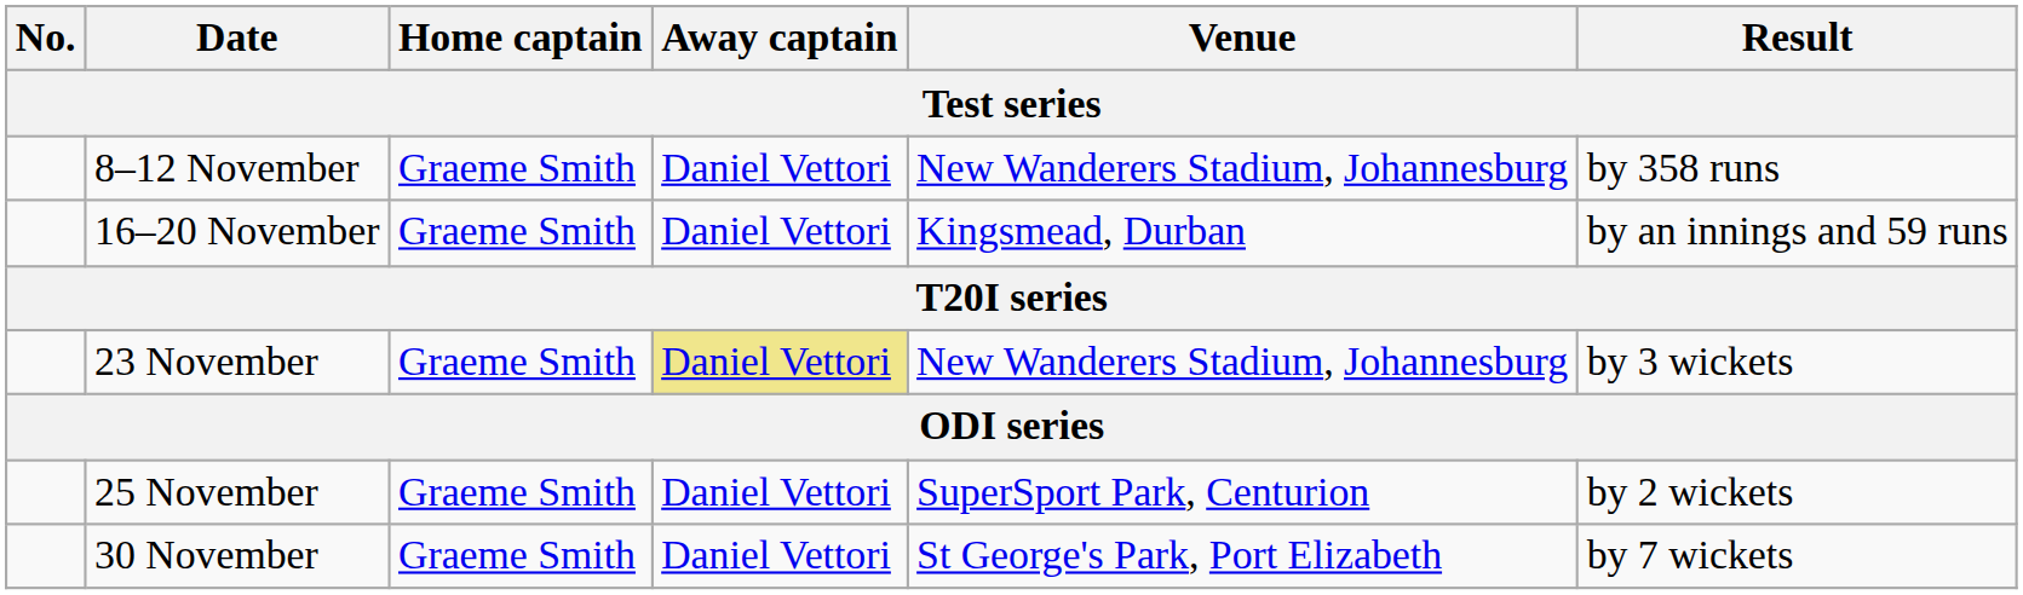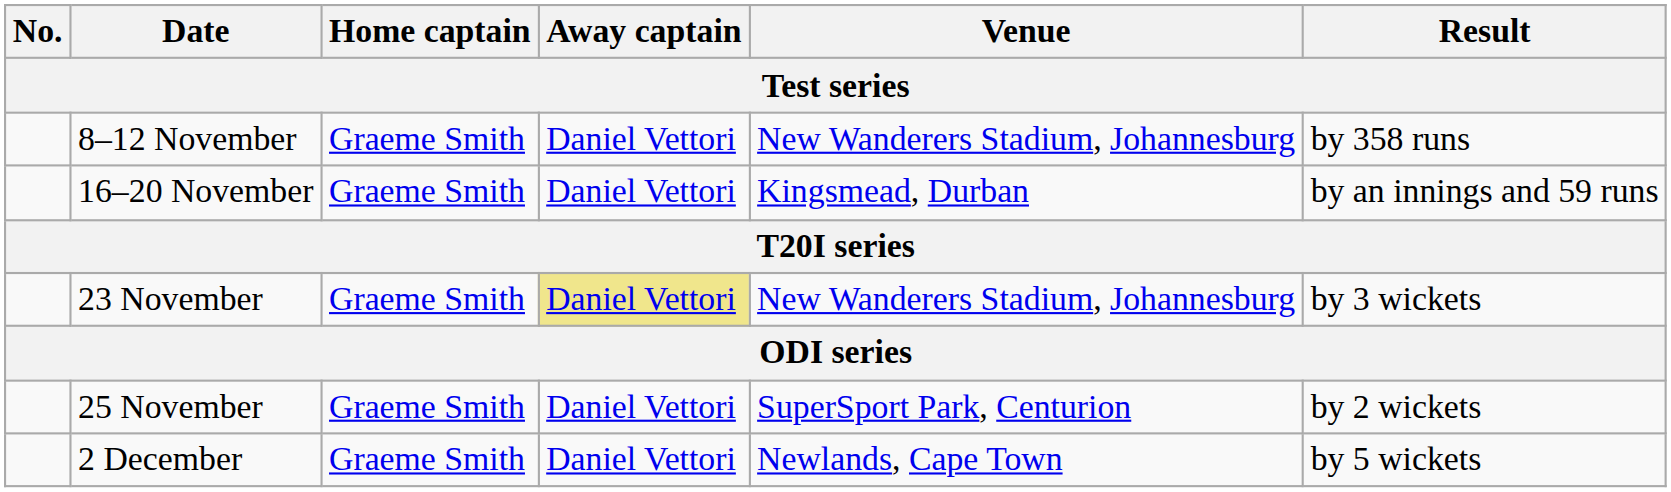- row: 30 November | Graeme Smith | Daniel Vettori | St George's Park, Port Elizabeth | by 7 wickets
+ row: 2 December | Graeme Smith | Daniel Vettori | Newlands, Cape Town | by 5 wickets
